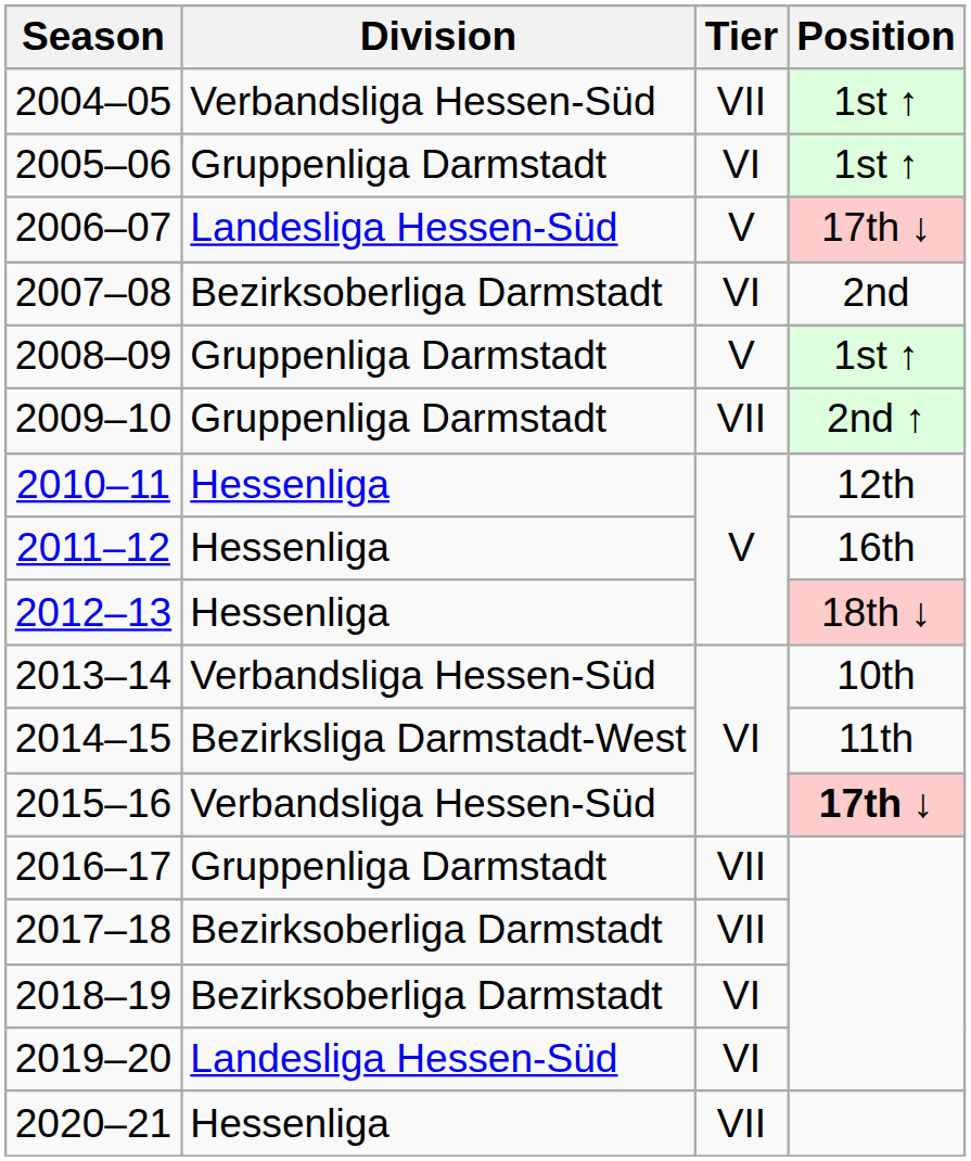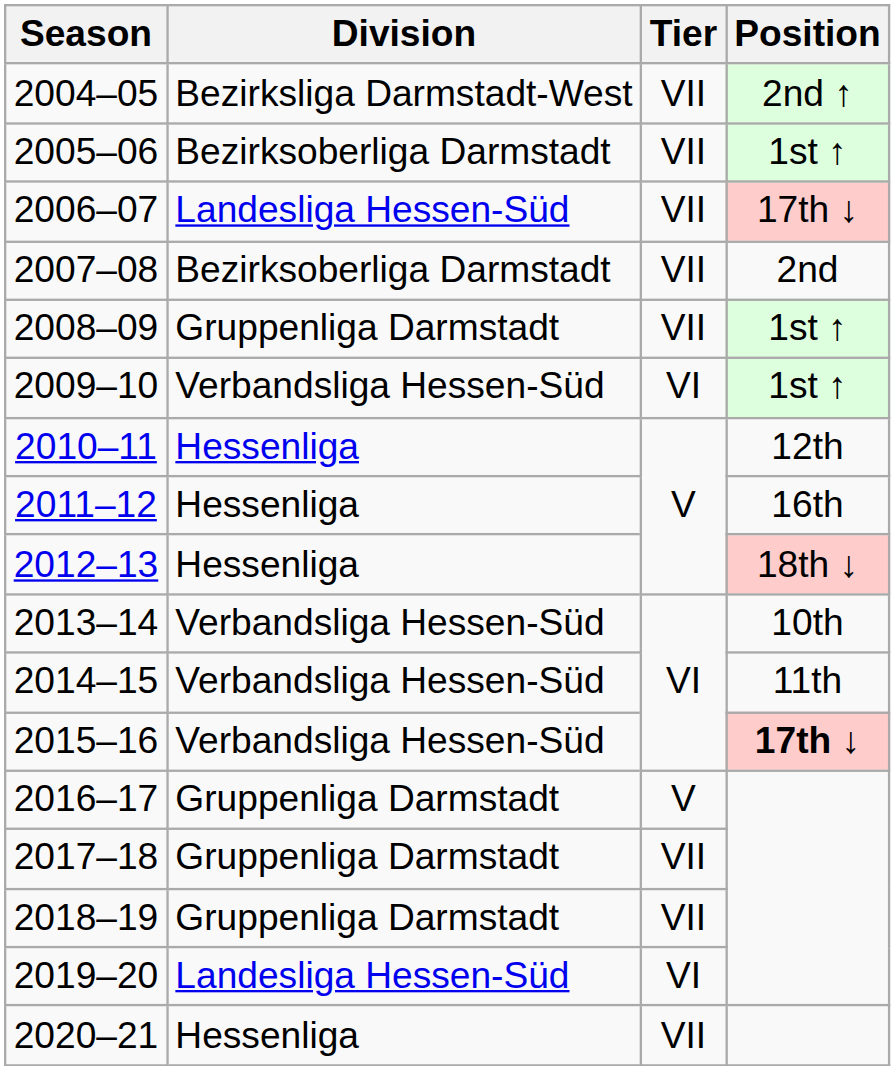2004–05 | Division: Verbandsliga Hessen-Süd -> Bezirksliga Darmstadt-West
2004–05 | Position: 1st ↑ -> 2nd ↑
2005–06 | Division: Gruppenliga Darmstadt -> Bezirksoberliga Darmstadt
2005–06 | Tier: VI -> VII
2006–07 | Tier: V -> VII
2007–08 | Tier: VI -> VII
2008–09 | Tier: V -> VII
2009–10 | Division: Gruppenliga Darmstadt -> Verbandsliga Hessen-Süd
2009–10 | Tier: VII -> VI
2009–10 | Position: 2nd ↑ -> 1st ↑
2014–15 | Division: Bezirksliga Darmstadt-West -> Verbandsliga Hessen-Süd
2016–17 | Tier: VII -> V
2017–18 | Division: Bezirksoberliga Darmstadt -> Gruppenliga Darmstadt
2018–19 | Division: Bezirksoberliga Darmstadt -> Gruppenliga Darmstadt
2018–19 | Tier: VI -> VII
